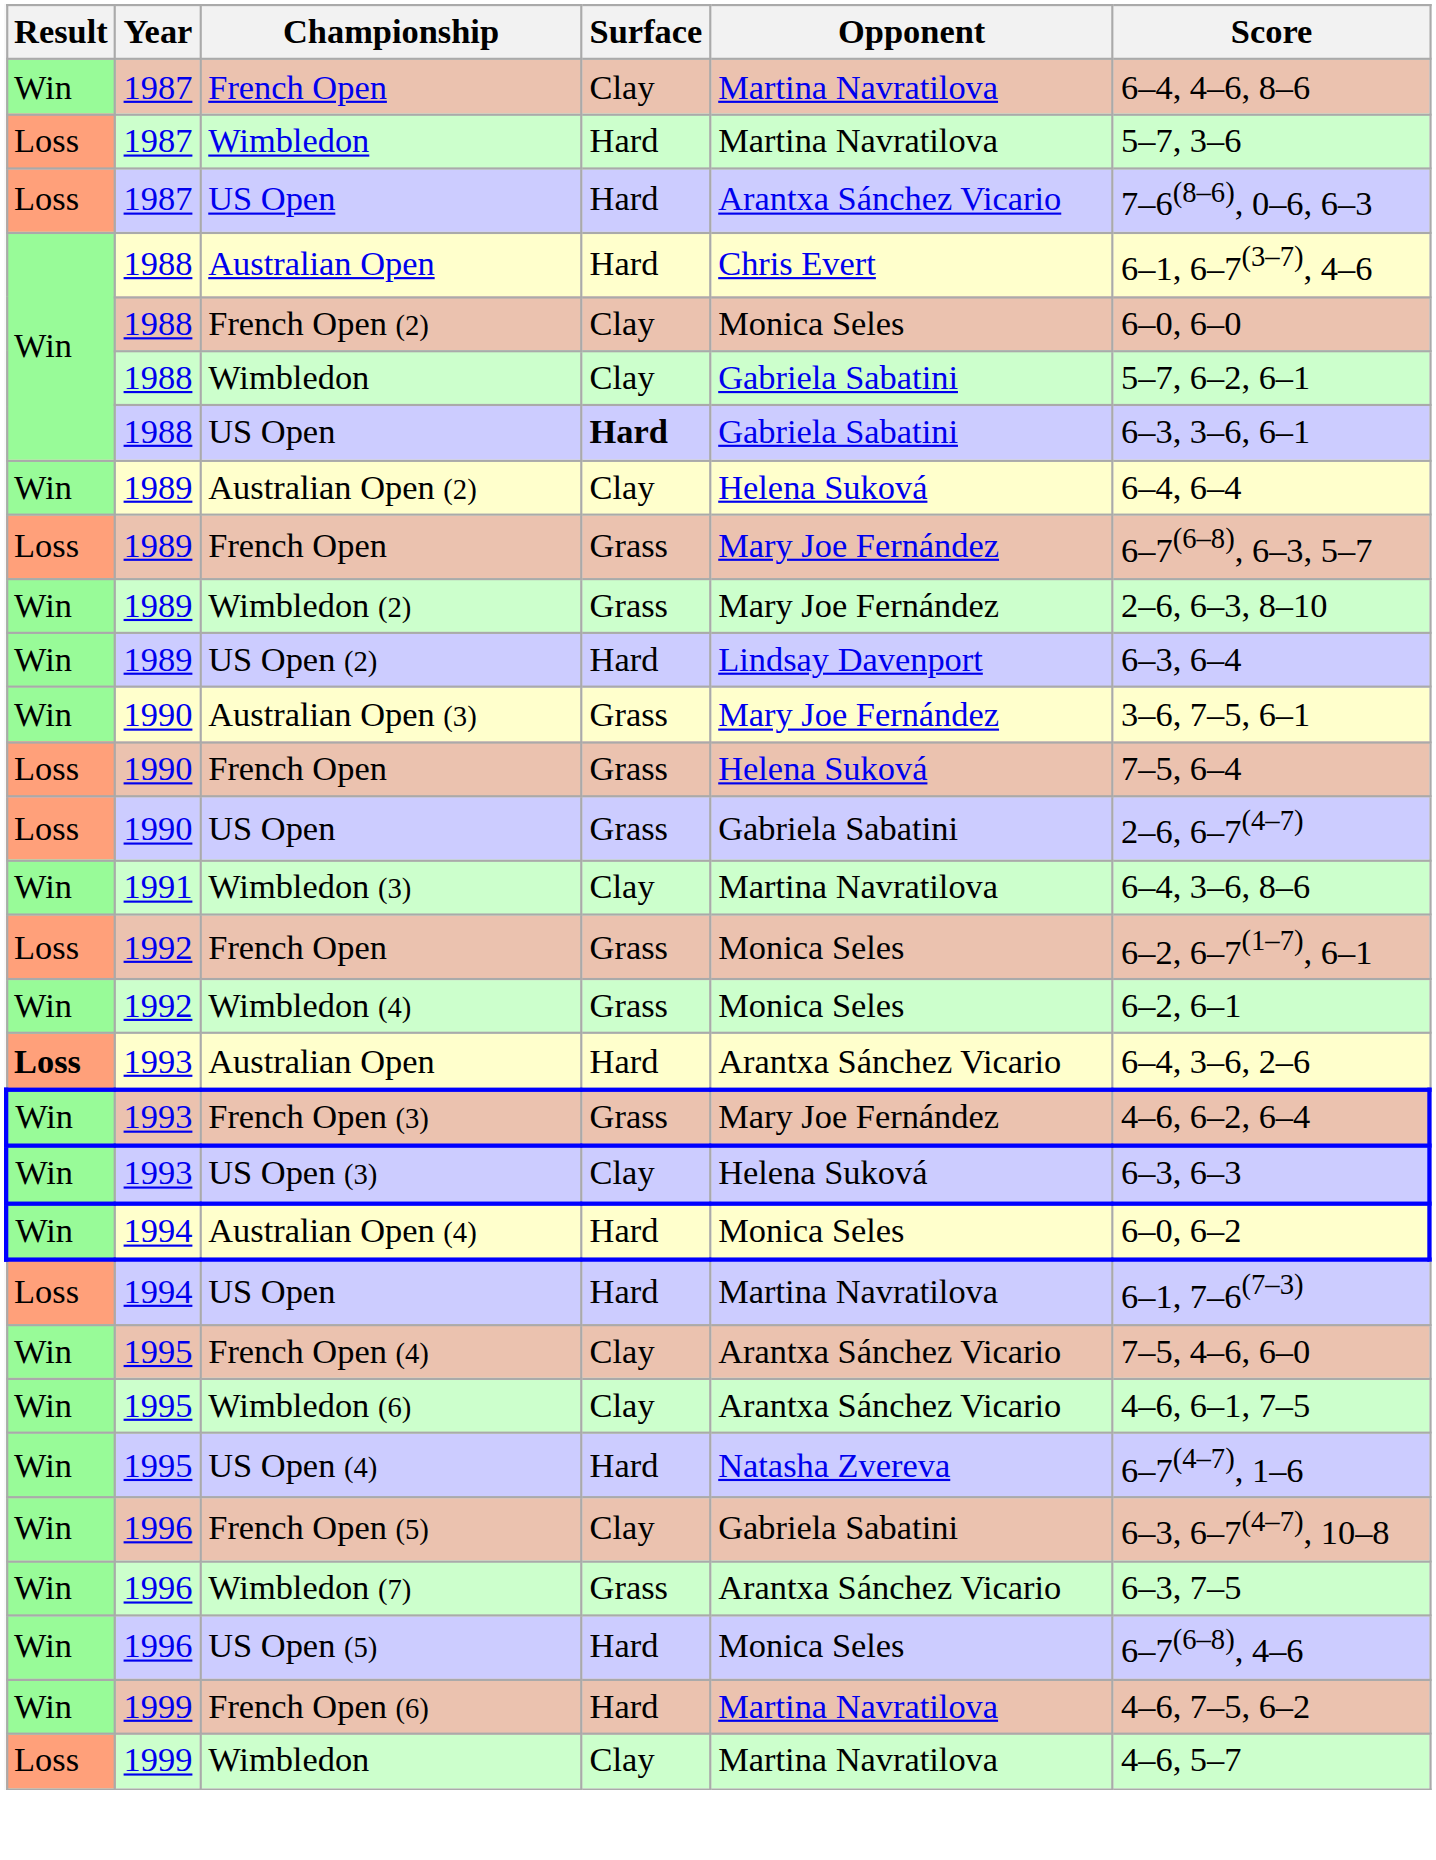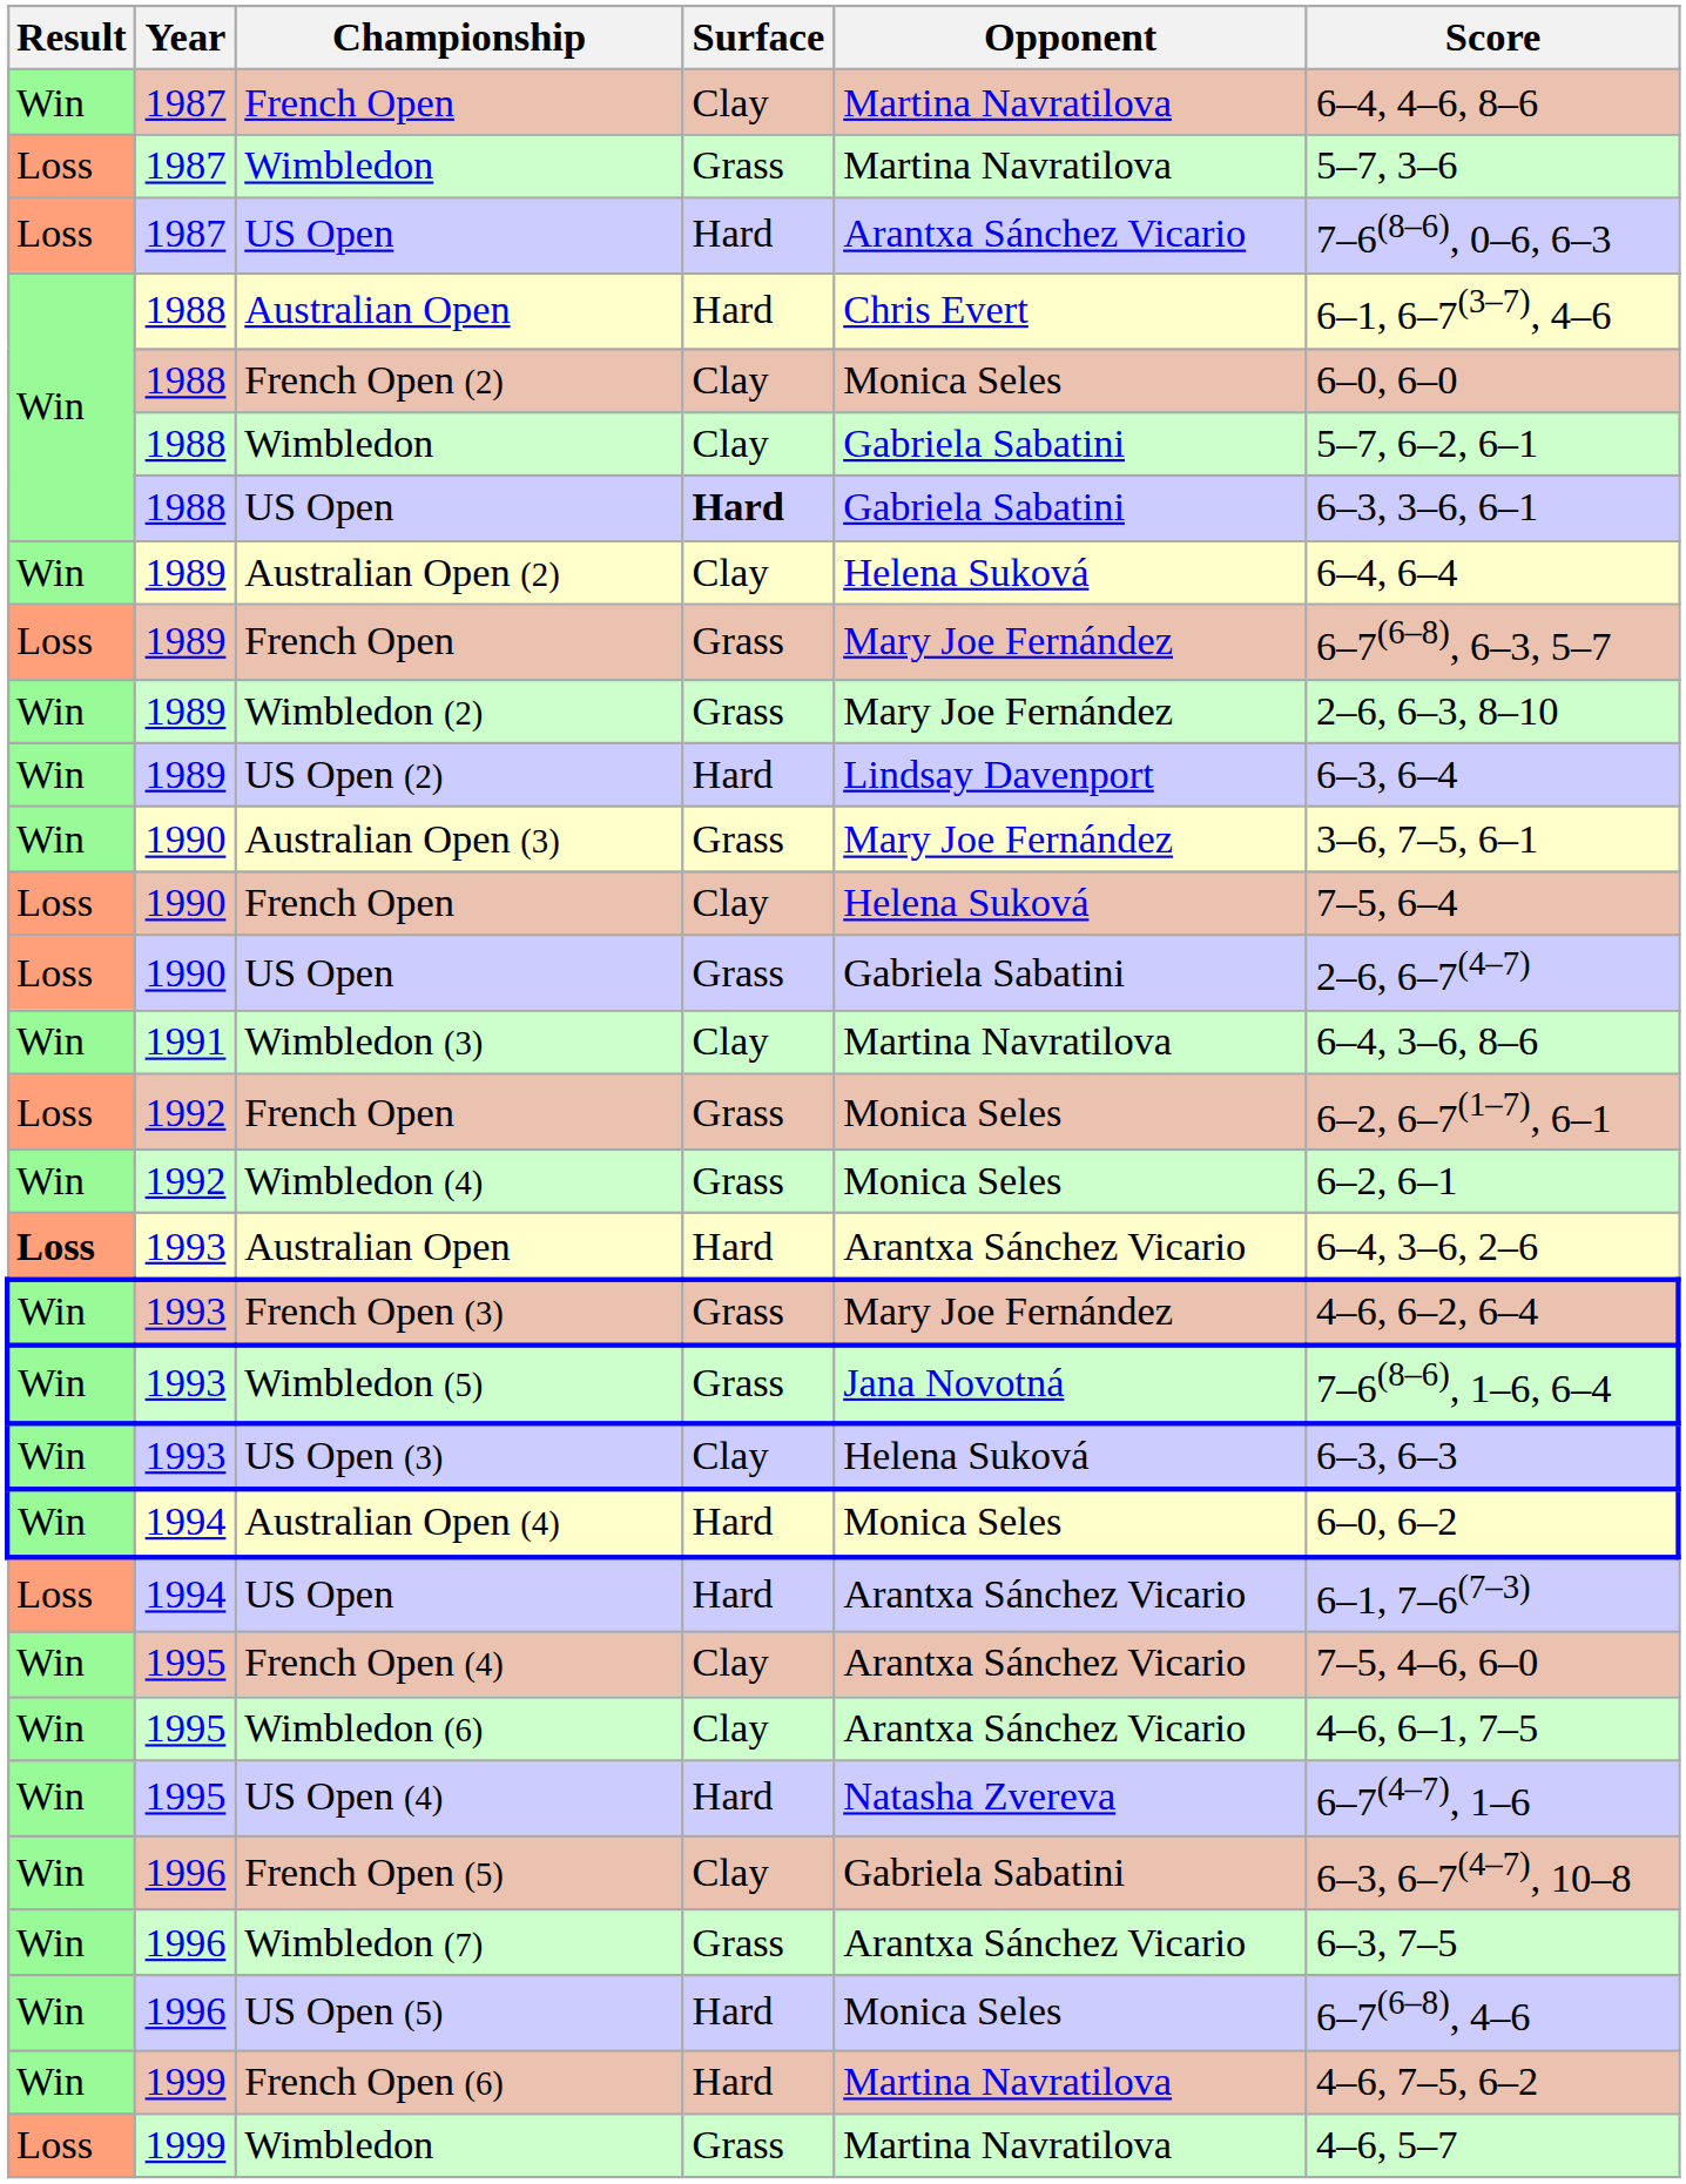1987 / Wimbledon | Surface: Hard -> Grass
1990 / French Open | Surface: Grass -> Clay
+ row: Win | 1993 | Wimbledon (5) | Grass | Jana Novotná | 7–6(8–6), 1–6, 6–4
1994 / US Open | Opponent: Martina Navratilova -> Arantxa Sánchez Vicario
1999 / Wimbledon | Surface: Clay -> Grass
